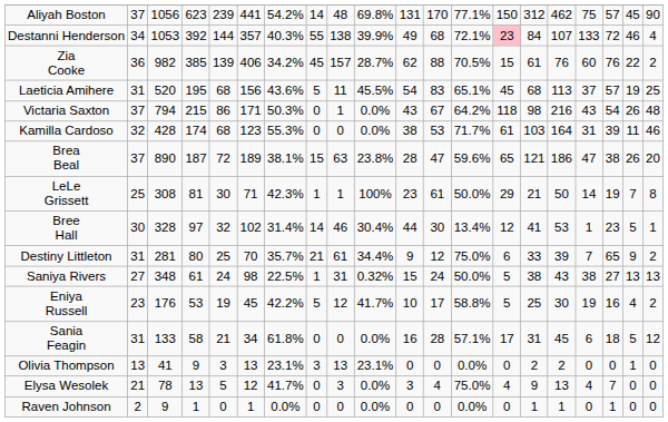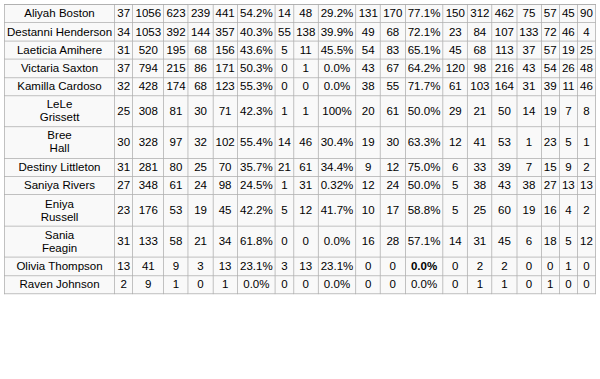Aliyah Boston | column 10: 69.8% -> 29.2%
Destanni Henderson | column 14: pink background -> no background
- row: Zia Cooke | 36 | 982 | 385 | 139 | 406 | 34.2% | 45 | 157 | 28.7% | 62 | 88 | 70.5% | 15 | 61 | 76 | 60 | 76 | 22 | 2
Victaria Saxton | column 14: 118 -> 120
Kamilla Cardoso | column 12: 53 -> 55
- row: Brea Beal | 37 | 890 | 187 | 72 | 189 | 38.1% | 15 | 63 | 23.8% | 28 | 47 | 59.6% | 65 | 121 | 186 | 47 | 38 | 26 | 20
LeLe Grissett | column 11: 23 -> 20
Bree Hall | column 7: 31.4% -> 55.4%
Bree Hall | column 11: 44 -> 19
Bree Hall | column 13: 13.4% -> 63.3%
Destiny Littleton | column 18: 65 -> 15
Saniya Rivers | column 7: 22.5% -> 24.5%
Saniya Rivers | column 11: 15 -> 12
Eniya Russell | column 16: 30 -> 60
Sania Feagin | column 14: 17 -> 14
Olivia Thompson | column 13: normal -> bold
- row: Elysa Wesolek | 21 | 78 | 13 | 5 | 12 | 41.7% | 0 | 3 | 0.0% | 3 | 4 | 75.0% | 4 | 9 | 13 | 4 | 7 | 0 | 0
